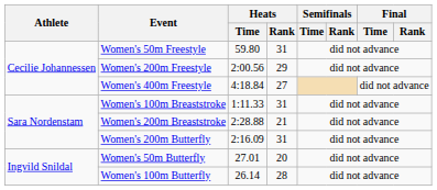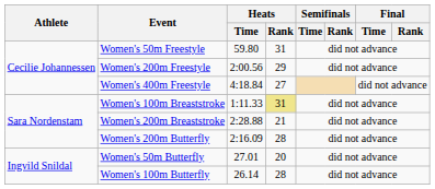Women's 100m Breaststroke | Heats / Rank: no background -> khaki background
Women's 200m Butterfly | Heats / Rank: 31 -> 28
